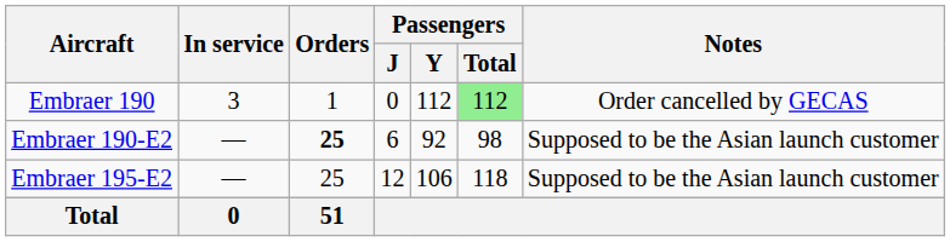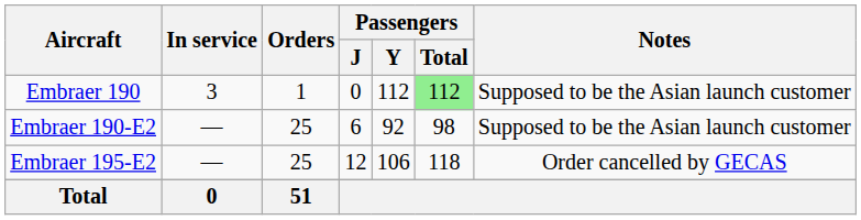Embraer 190 | Notes: Order cancelled by GECAS -> Supposed to be the Asian launch customer
Embraer 190-E2 | Orders: bold -> normal
Embraer 195-E2 | Notes: Supposed to be the Asian launch customer -> Order cancelled by GECAS
